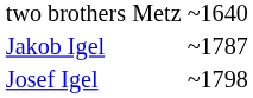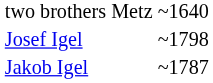rows swapped: Jakob Igel <-> Josef Igel
